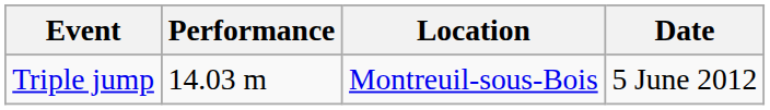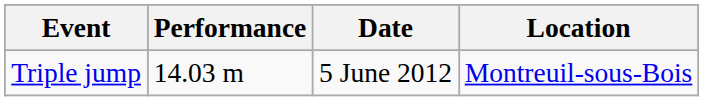columns swapped: Location <-> Date
